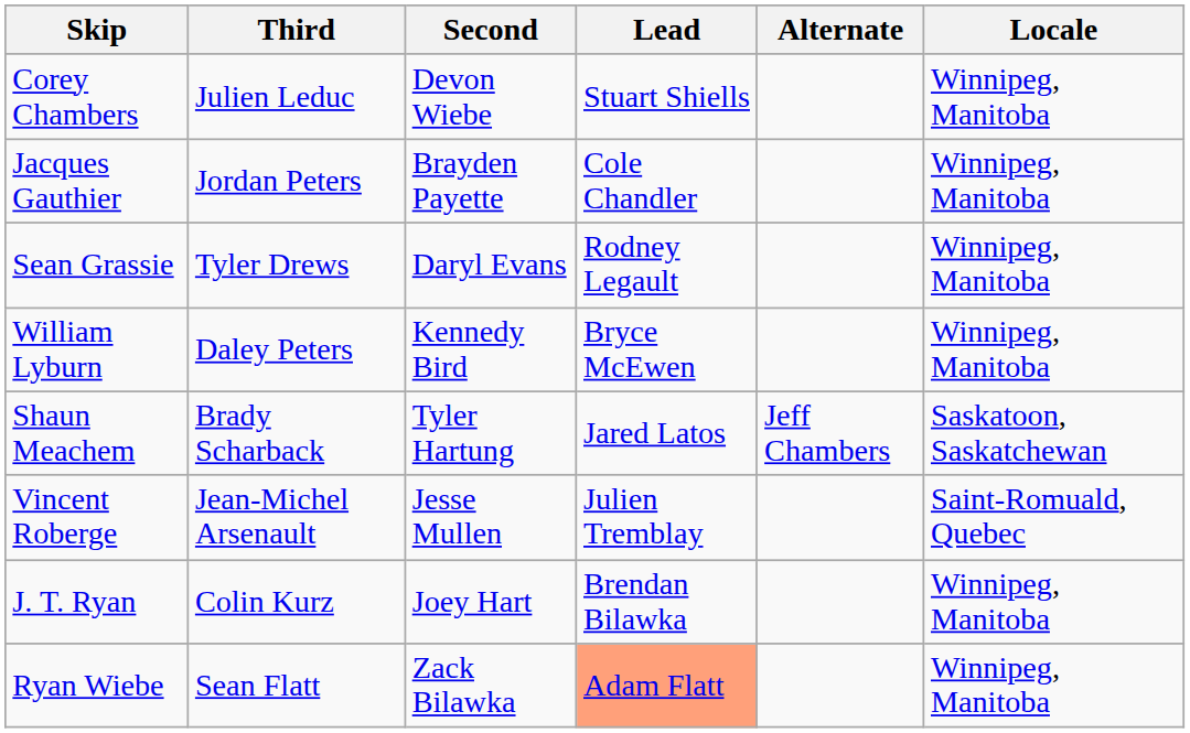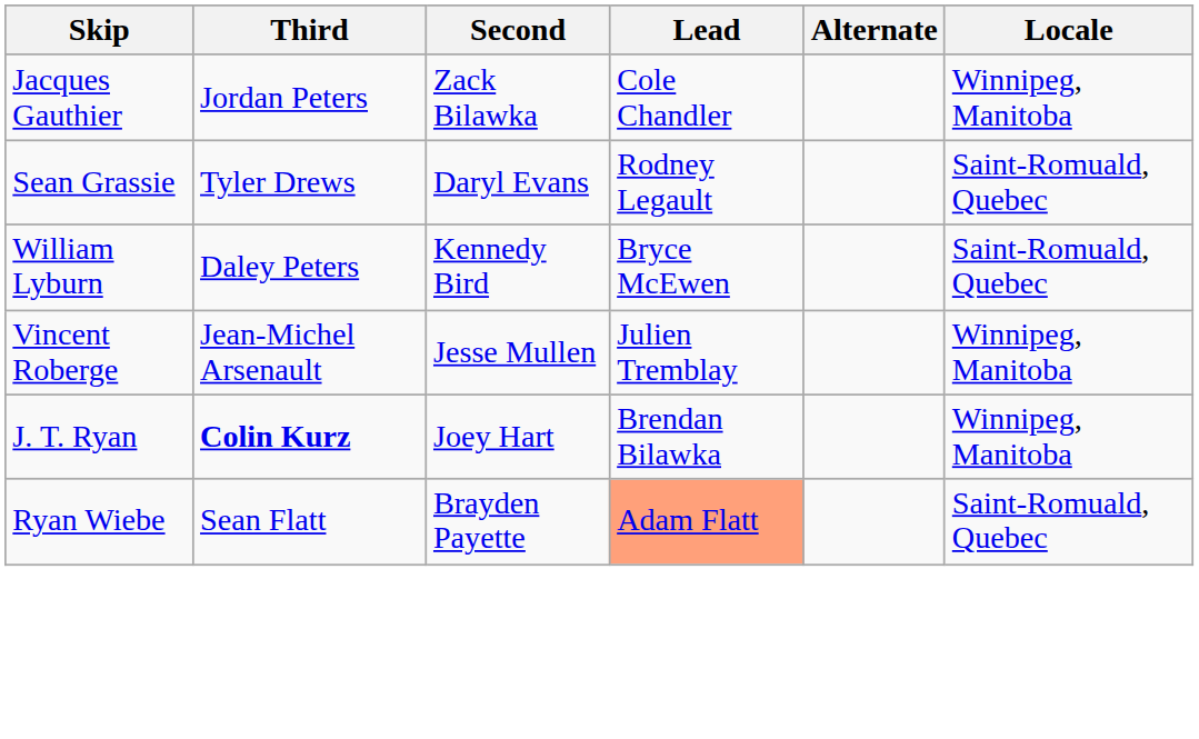- row: Corey Chambers | Julien Leduc | Devon Wiebe | Stuart Shiells | Winnipeg, Manitoba
Jacques Gauthier | Second: Brayden Payette -> Zack Bilawka
Sean Grassie | Locale: Winnipeg, Manitoba -> Saint-Romuald, Quebec
William Lyburn | Locale: Winnipeg, Manitoba -> Saint-Romuald, Quebec
- row: Shaun Meachem | Brady Scharback | Tyler Hartung | Jared Latos | Jeff Chambers | Saskatoon, Saskatchewan
Vincent Roberge | Locale: Saint-Romuald, Quebec -> Winnipeg, Manitoba
J. T. Ryan | Third: normal -> bold
Ryan Wiebe | Second: Zack Bilawka -> Brayden Payette
Ryan Wiebe | Locale: Winnipeg, Manitoba -> Saint-Romuald, Quebec
